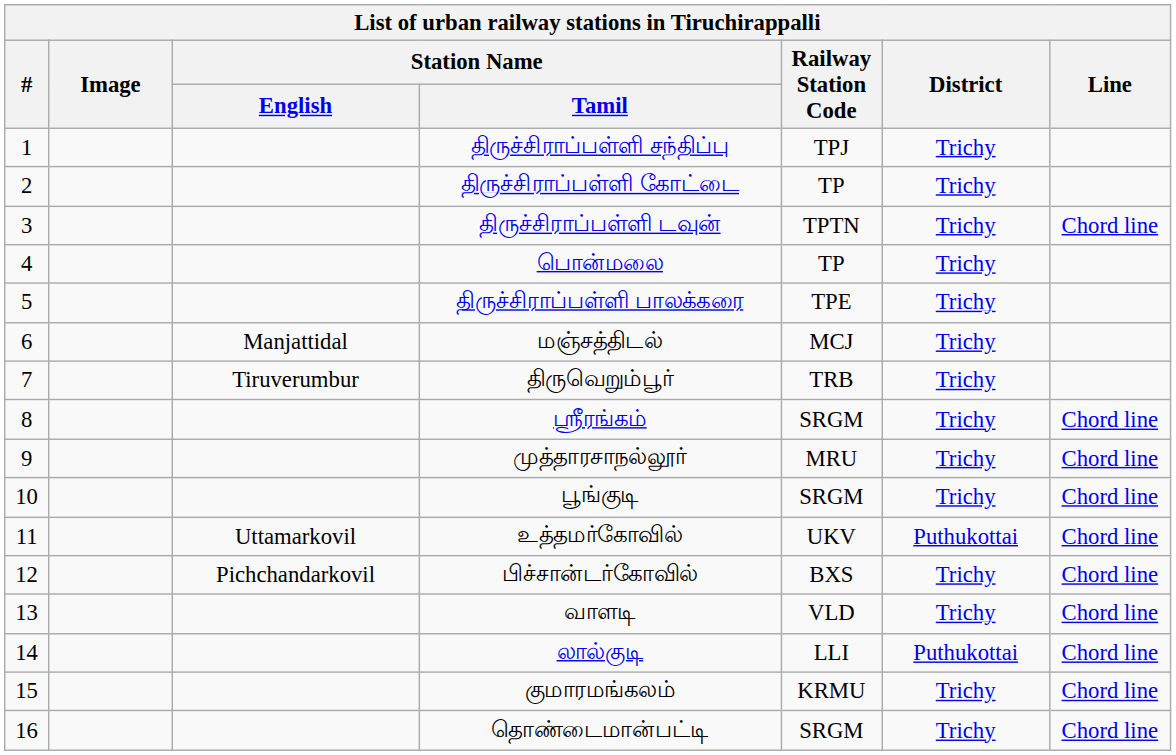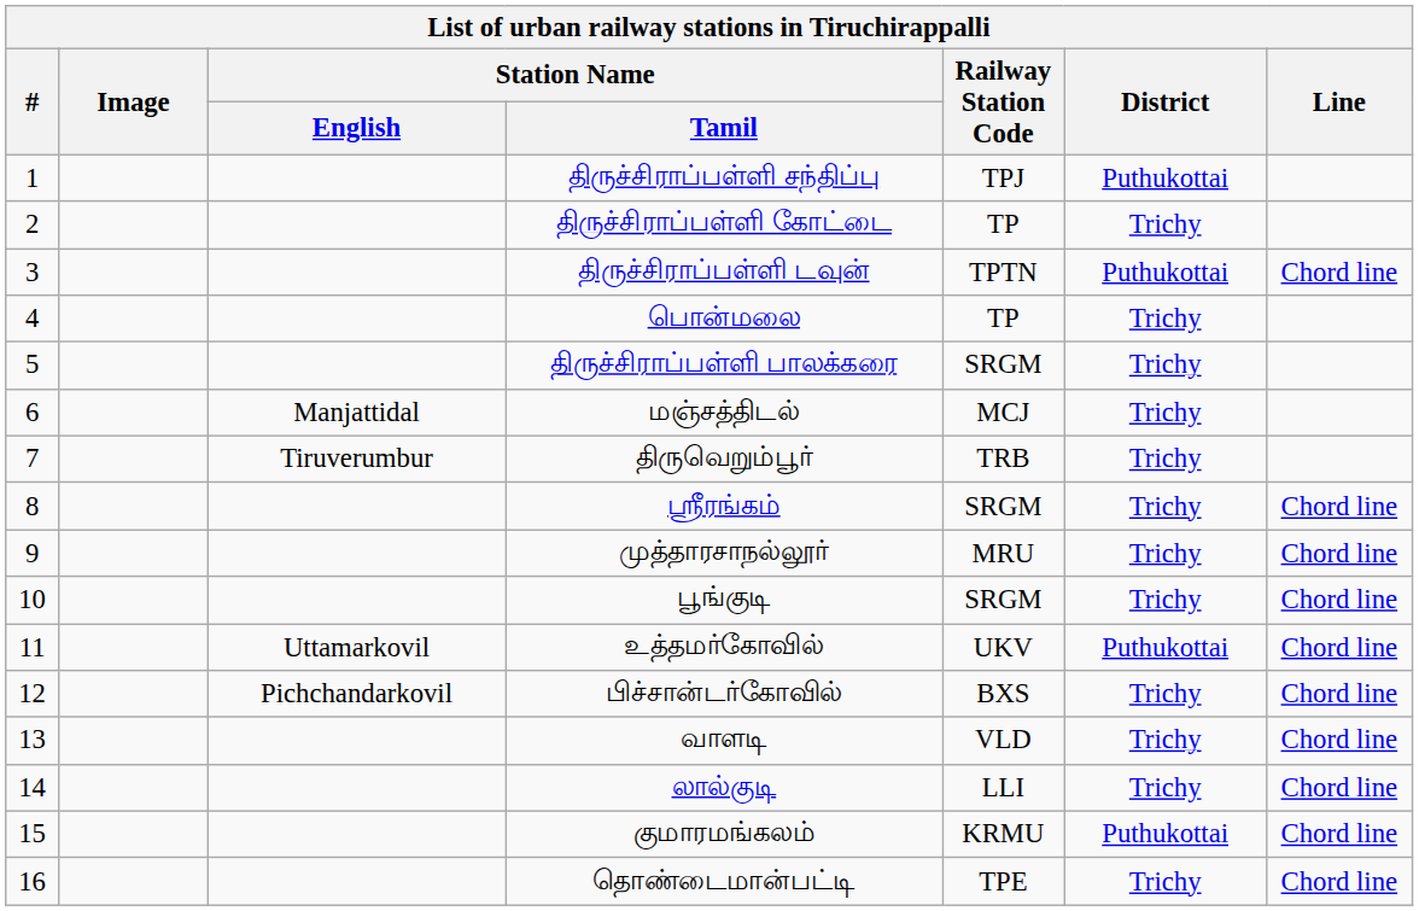திருச்சிராப்பள்ளி சந்திப்பு | District: Trichy -> Puthukottai
திருச்சிராப்பள்ளி டவுன் | District: Trichy -> Puthukottai
திருச்சிராப்பள்ளி பாலக்கரை | Railway Station Code: TPE -> SRGM
லால்குடி | District: Puthukottai -> Trichy
குமாரமங்கலம் | District: Trichy -> Puthukottai
தொண்டைமான்பட்டி | Railway Station Code: SRGM -> TPE
